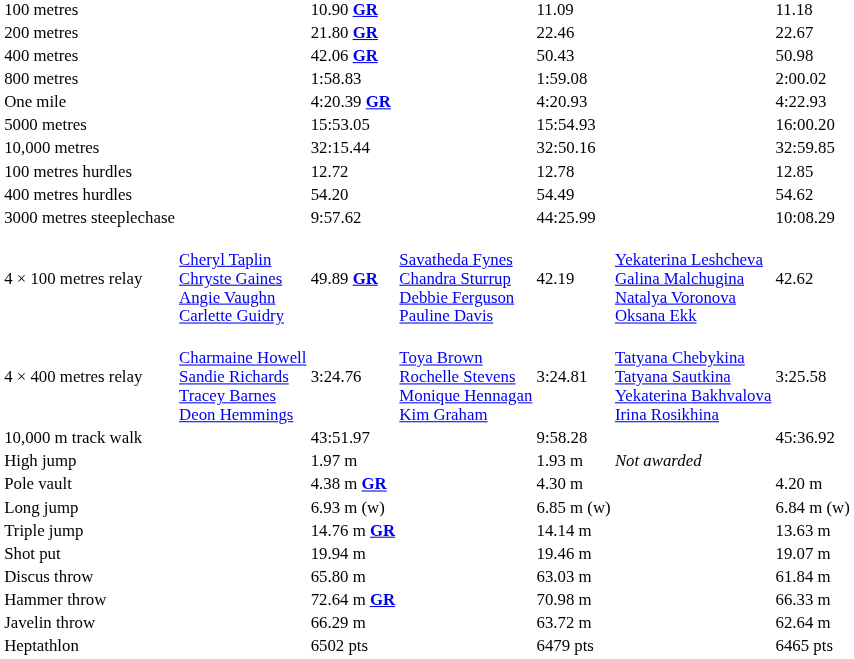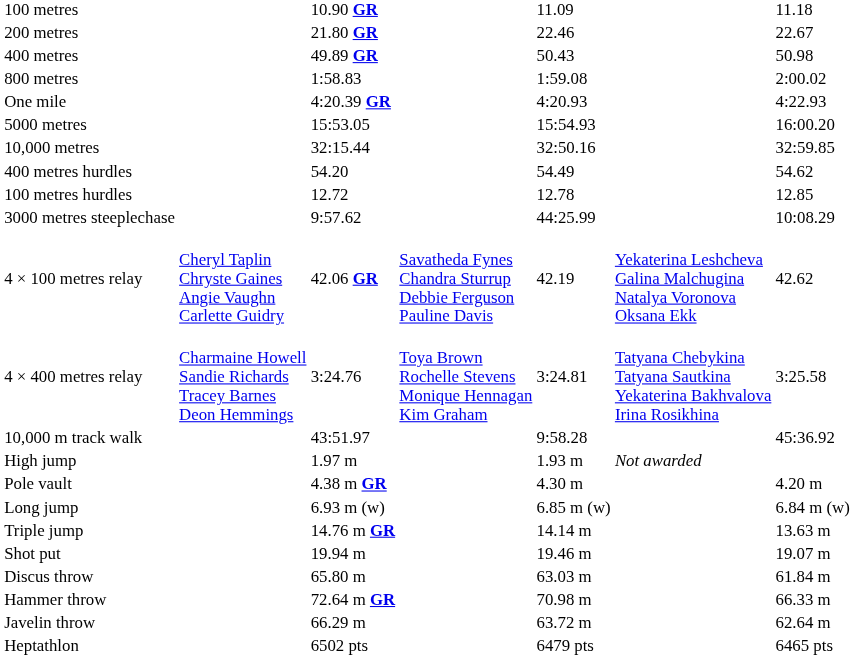400 metres | column 3: 42.06 GR -> 49.89 GR
rows swapped: 100 metres hurdles <-> 400 metres hurdles
4 × 100 metres relay | column 3: 49.89 GR -> 42.06 GR
